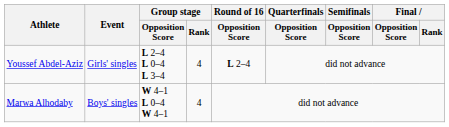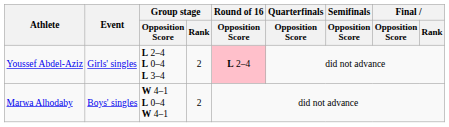Youssef Abdel-Aziz | Group stage / Rank: 4 -> 2
Youssef Abdel-Aziz | Round of 16 / Opposition Score: no background -> pink background
Marwa Alhodaby | Group stage / Rank: 4 -> 2
